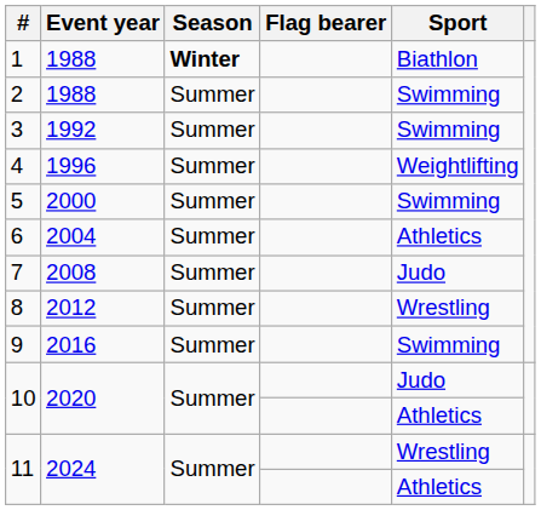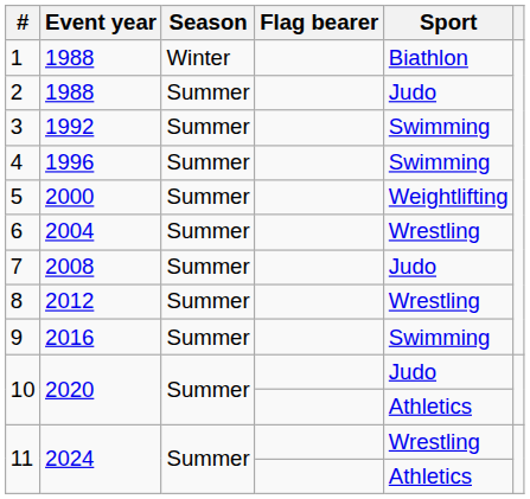1 | Season: bold -> normal
2 | Sport: Swimming -> Judo
4 | Sport: Weightlifting -> Swimming
5 | Sport: Swimming -> Weightlifting
6 | Sport: Athletics -> Wrestling
